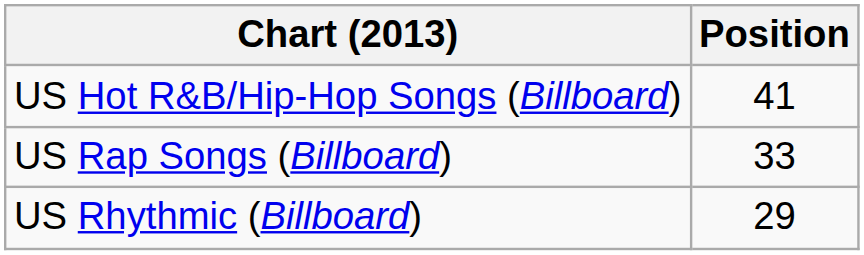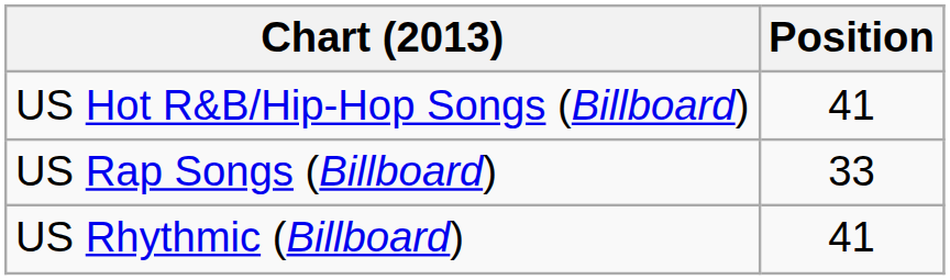US Rhythmic (Billboard) | Position: 29 -> 41
